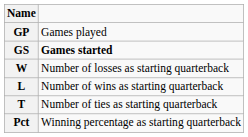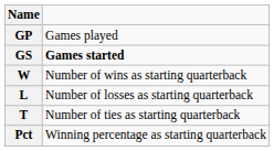W | column 2: Number of losses as starting quarterback -> Number of wins as starting quarterback
L | column 2: Number of wins as starting quarterback -> Number of losses as starting quarterback
